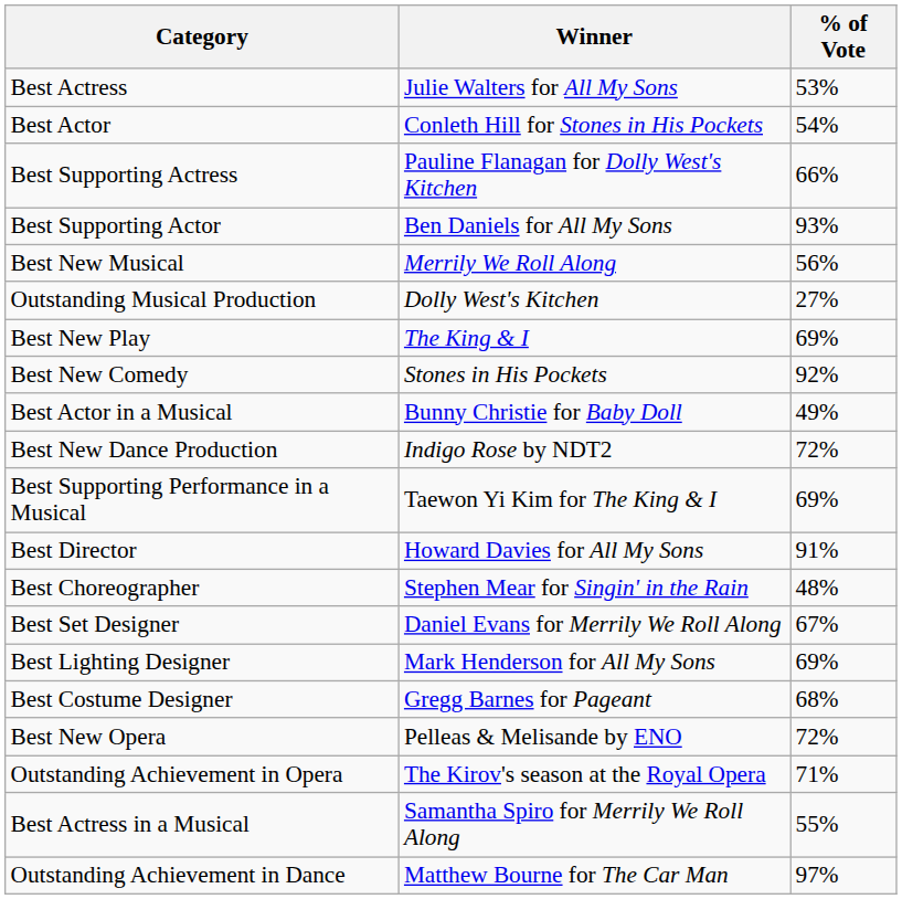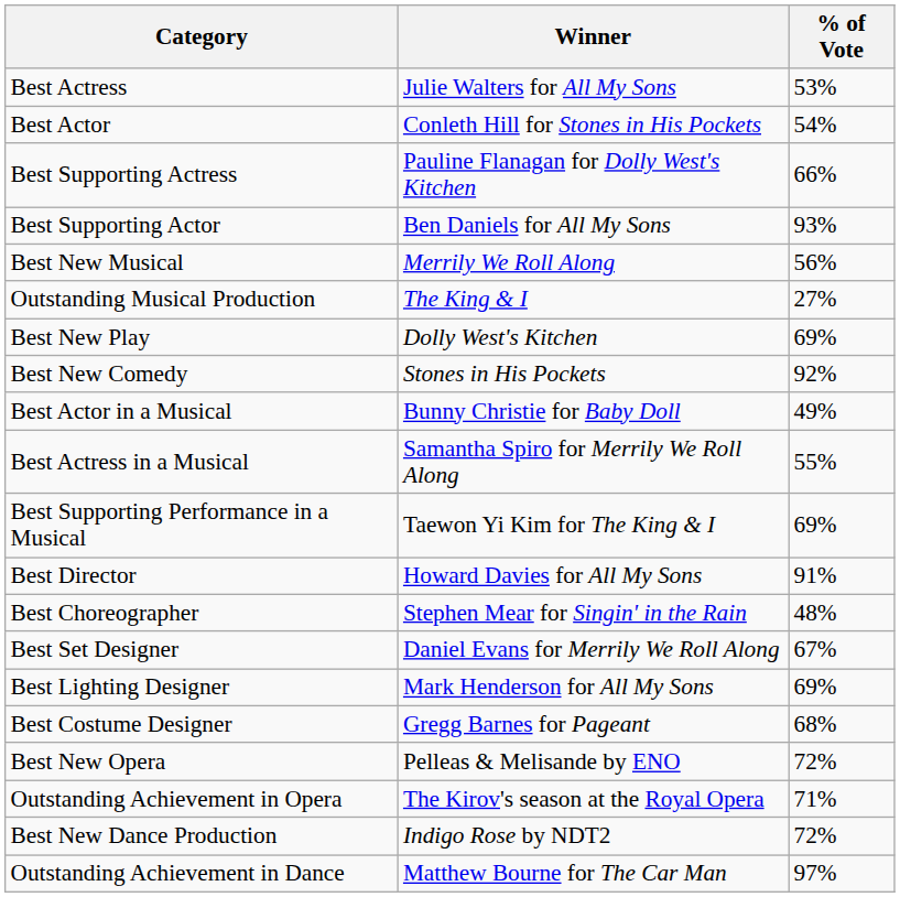Outstanding Musical Production | Winner: Dolly West's Kitchen -> The King & I
Best New Play | Winner: The King & I -> Dolly West's Kitchen
rows swapped: Best Actress in a Musical <-> Best New Dance Production
